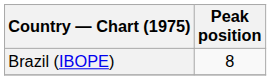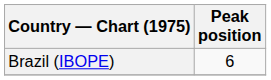Brazil (IBOPE) | Peak position: 8 -> 6
